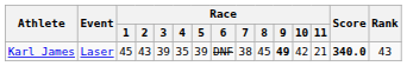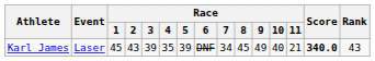Karl James | Race / 7: 38 -> 34
Karl James | Race / 9: bold -> normal
Karl James | Race / 10: 42 -> 40
